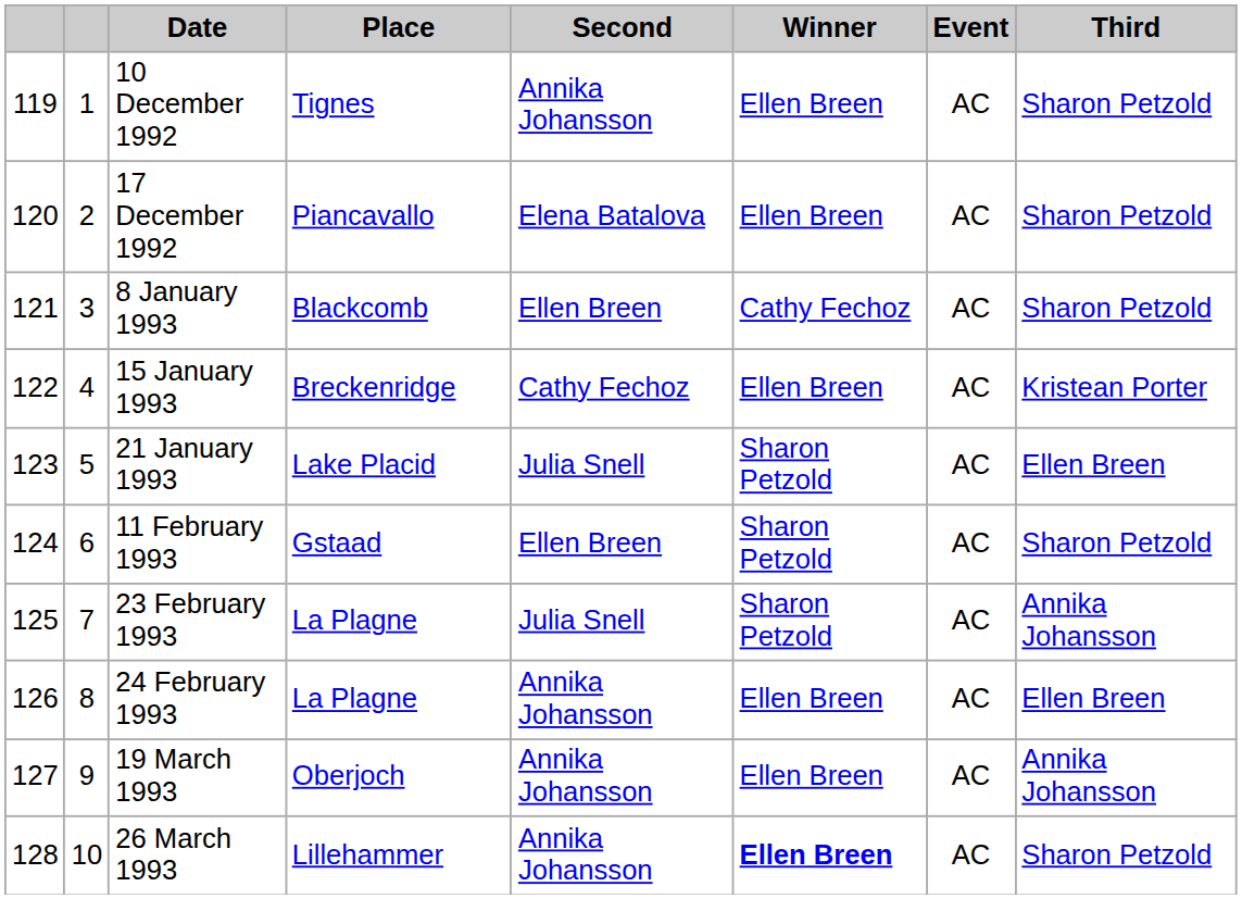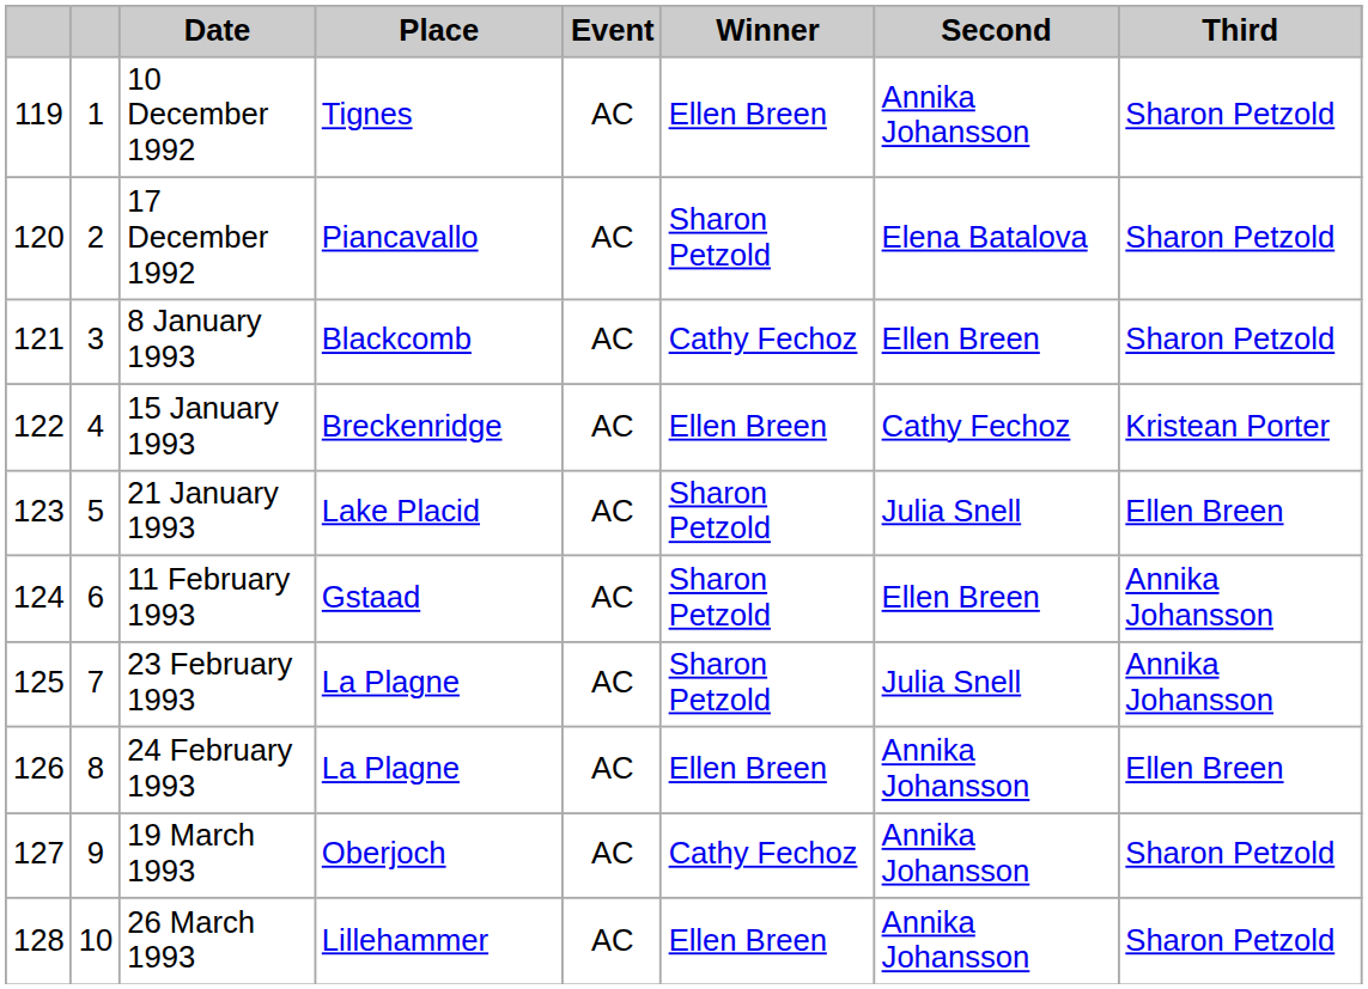columns swapped: Event <-> Second
17 December 1992 | Winner: Ellen Breen -> Sharon Petzold
11 February 1993 | Third: Sharon Petzold -> Annika Johansson
19 March 1993 | Winner: Ellen Breen -> Cathy Fechoz
19 March 1993 | Third: Annika Johansson -> Sharon Petzold
26 March 1993 | Winner: bold -> normal
